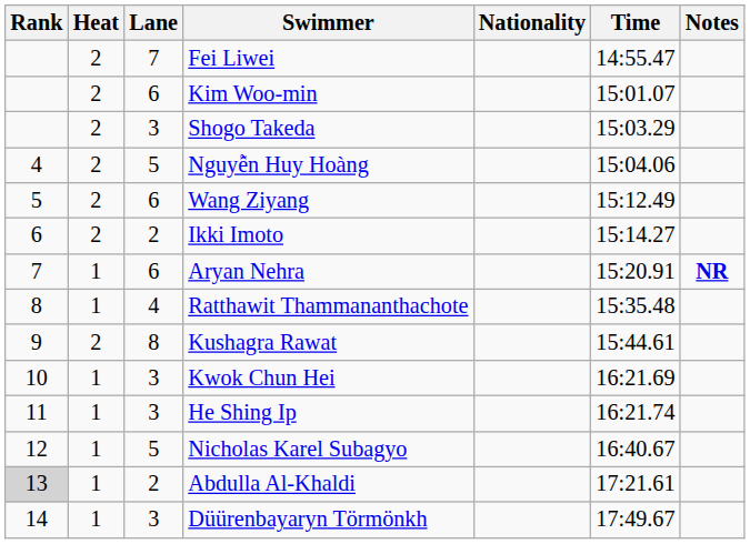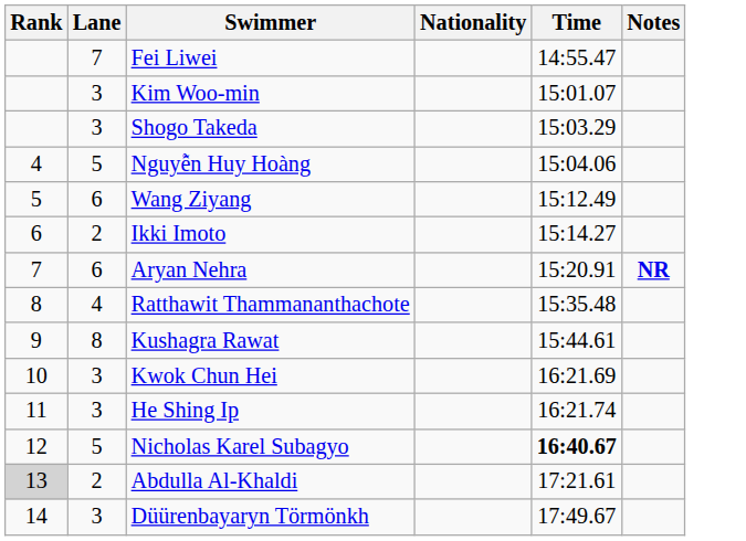- column: Heat | 2 | 2 | 2 | 2 | 2 | 2 | 1 | 1 | 2 | 1 | 1 | 1 | 1 | 1
Kim Woo-min | Lane: 6 -> 3
Nicholas Karel Subagyo | Time: normal -> bold
